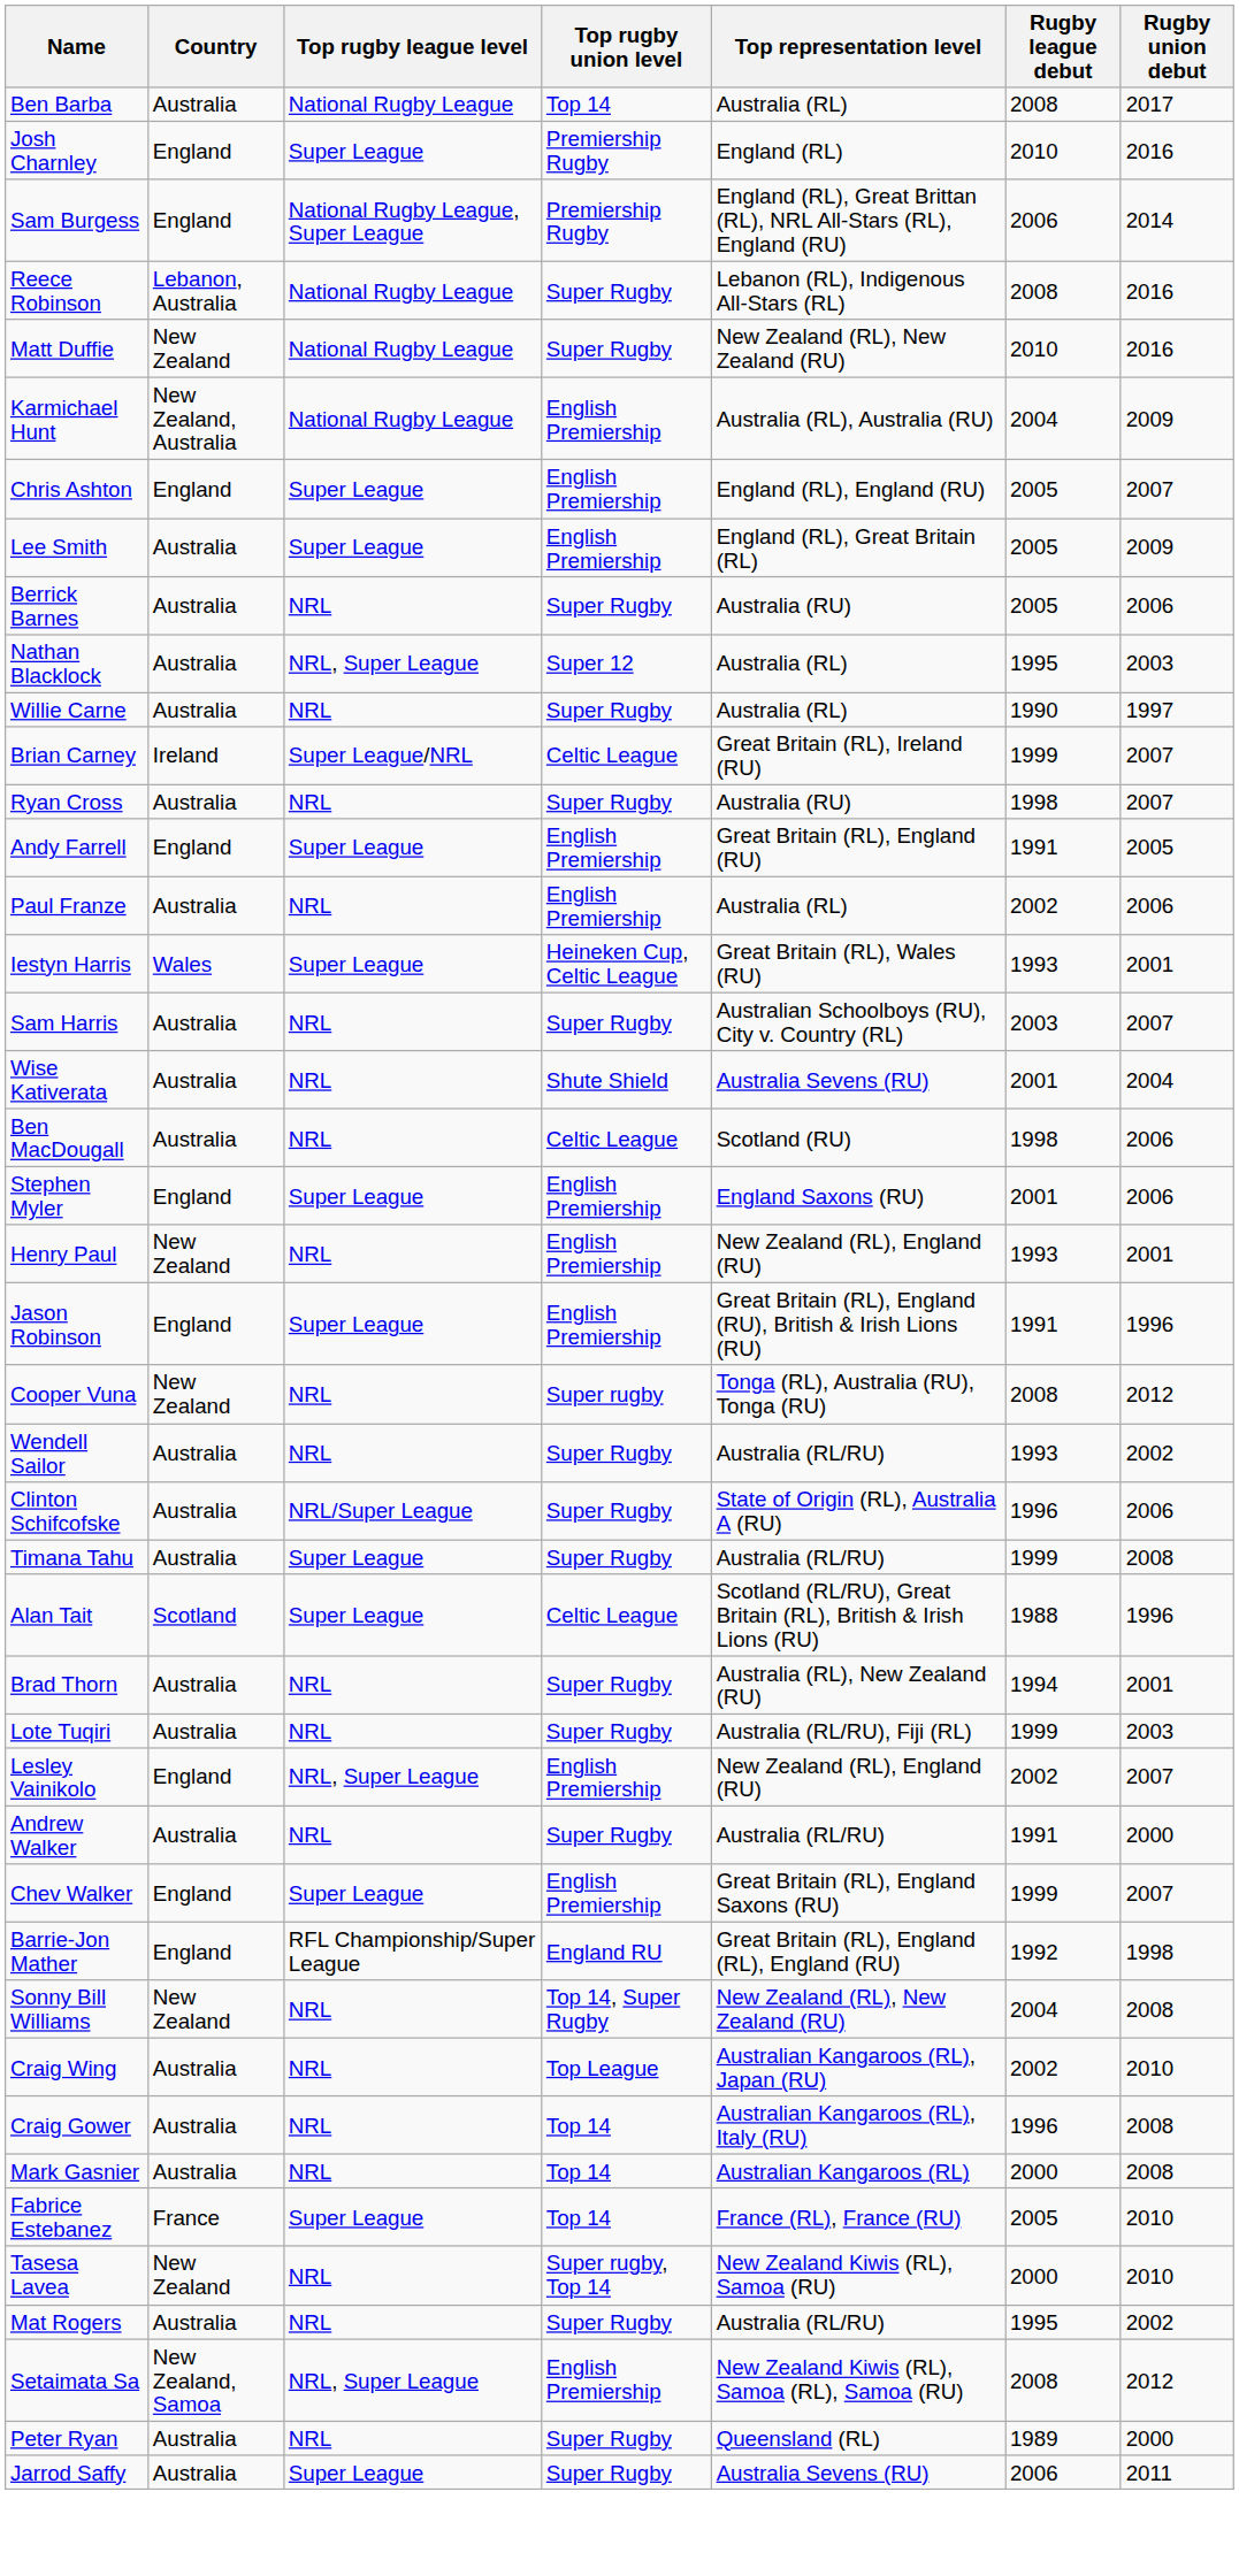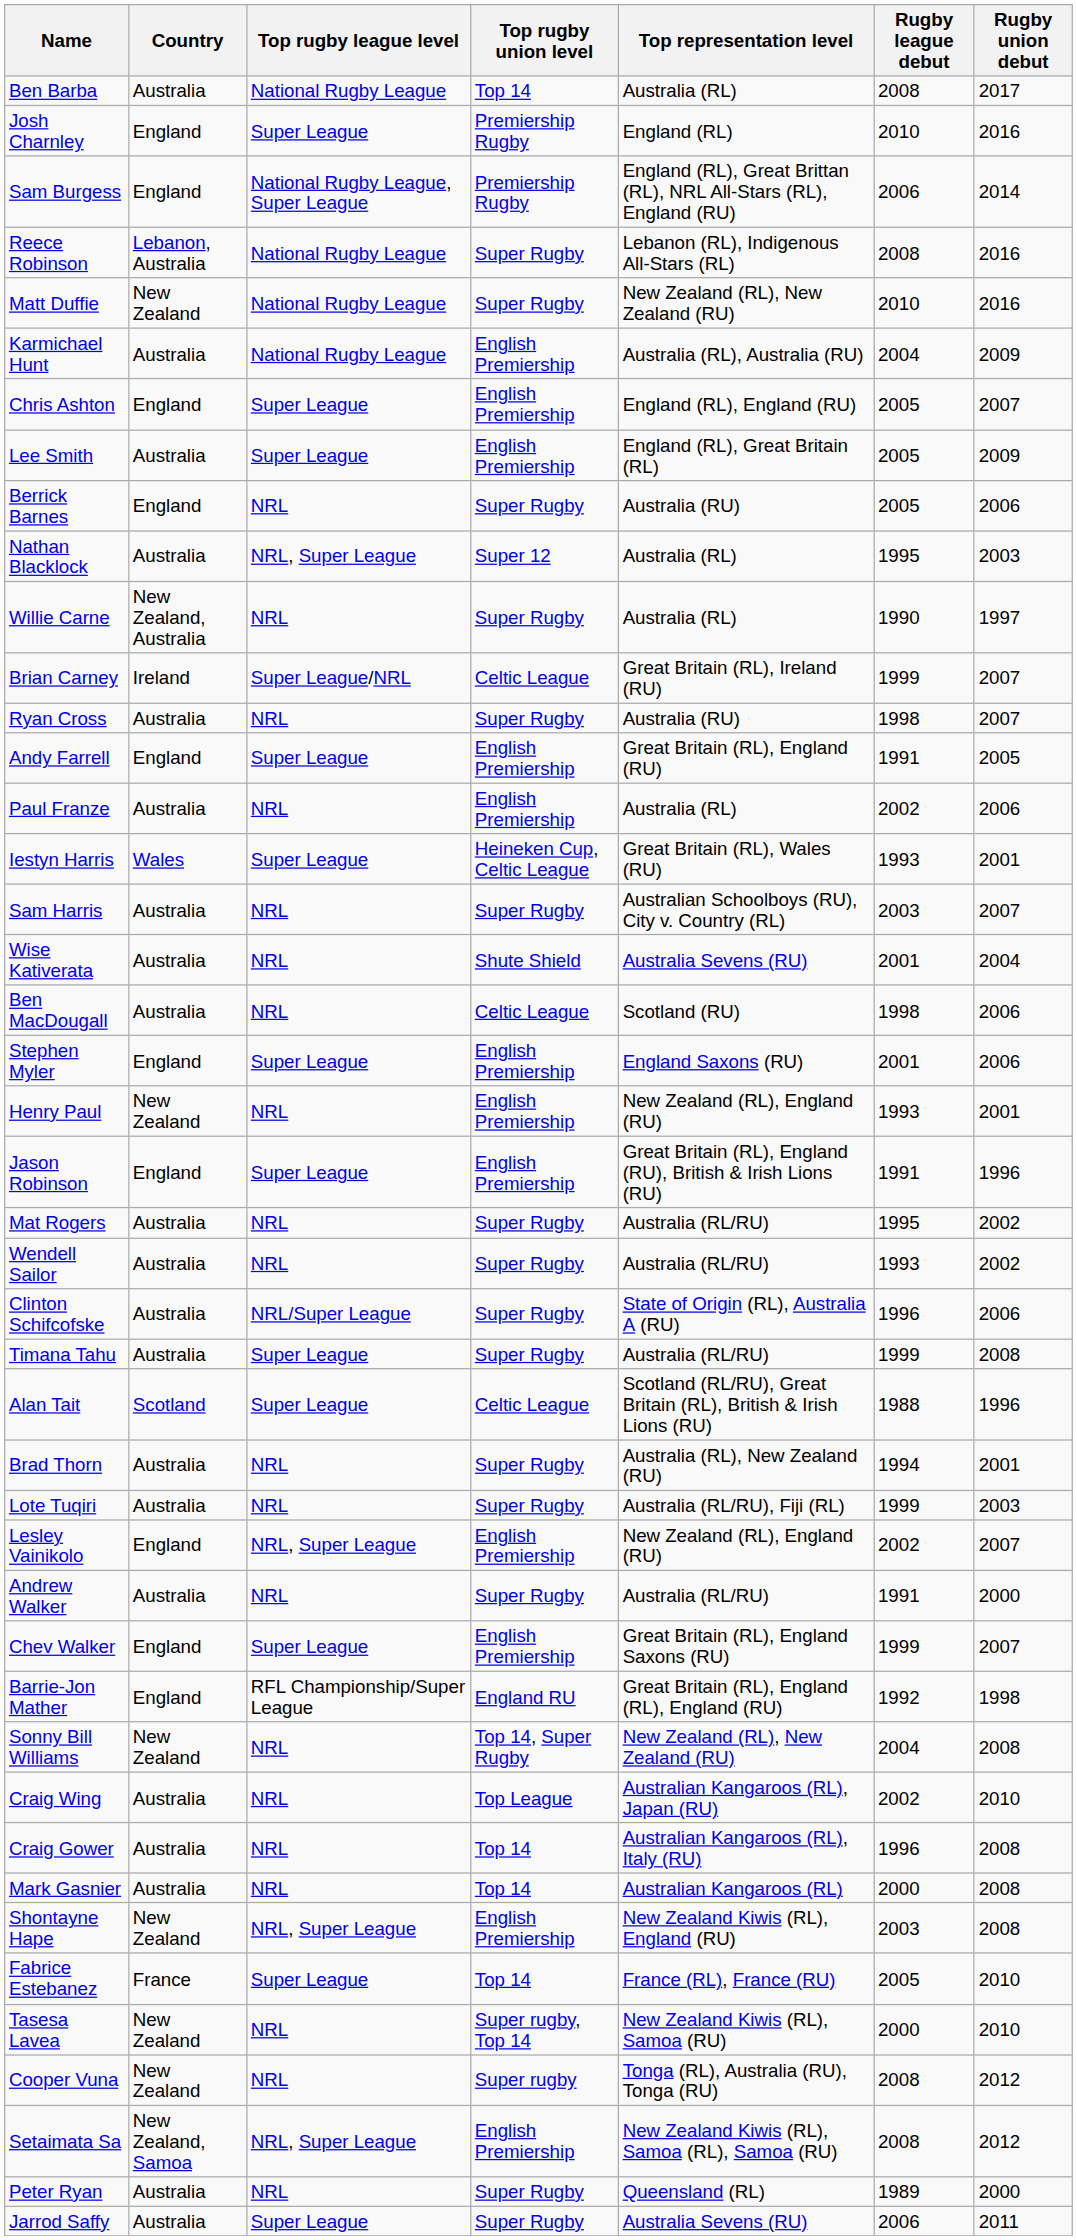Karmichael Hunt | Country: New Zealand, Australia -> Australia
Berrick Barnes | Country: Australia -> England
Willie Carne | Country: Australia -> New Zealand, Australia
rows swapped: Mat Rogers <-> Cooper Vuna
+ row: Shontayne Hape | New Zealand | NRL, Super League | English Premiership | New Zealand Kiwis (RL), England (RU) | 2003 | 2008
